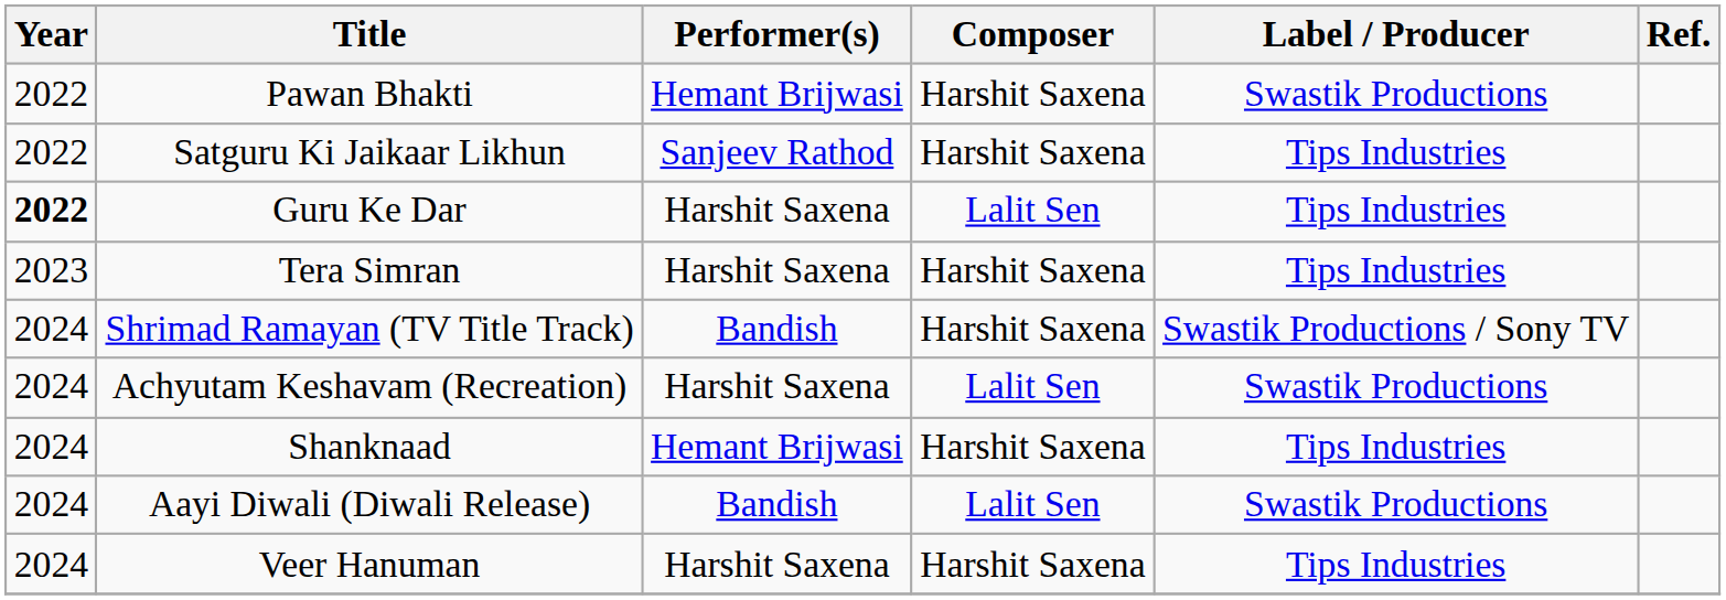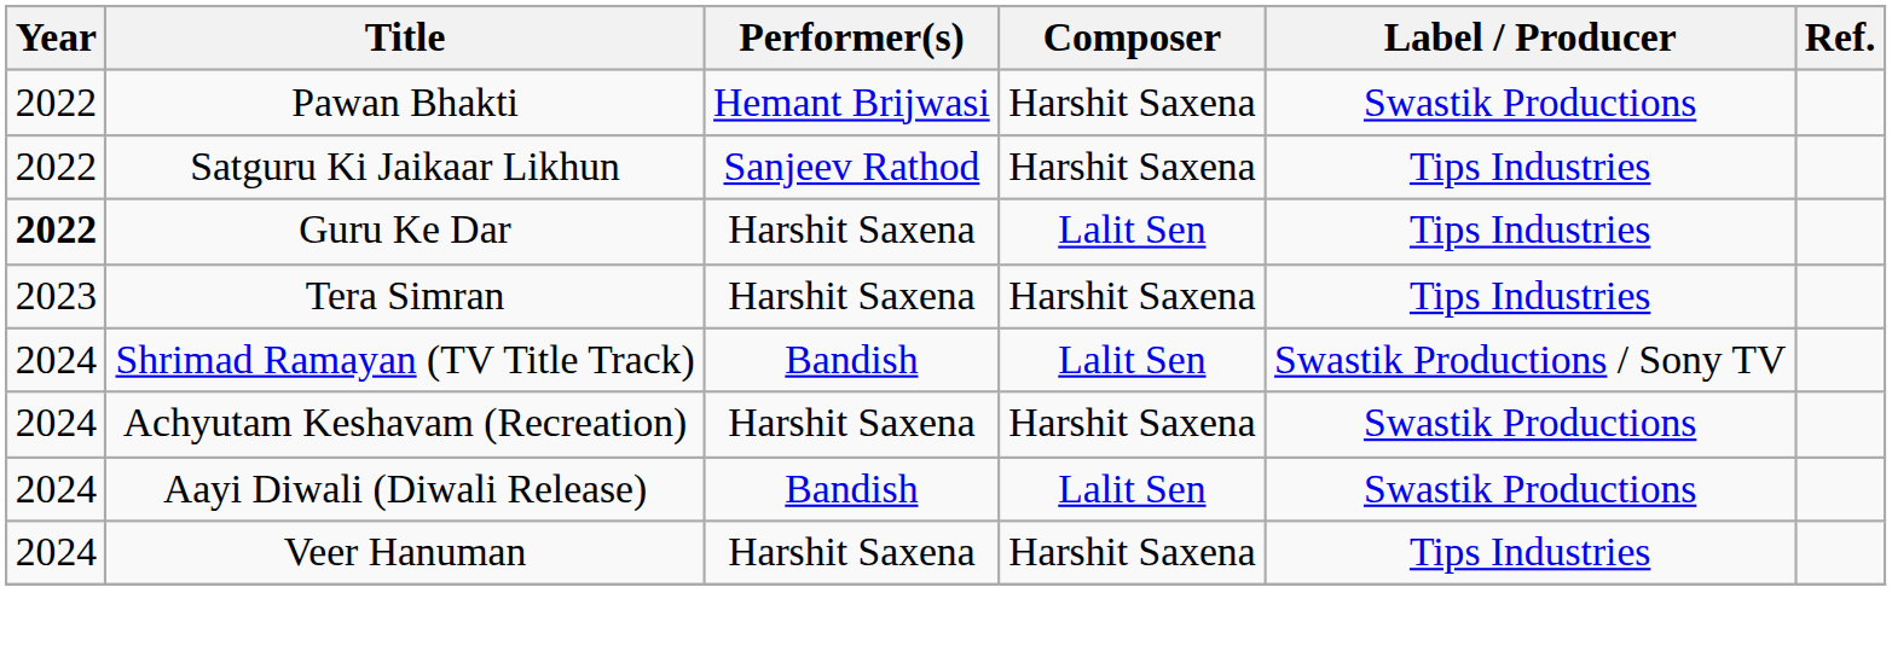Shrimad Ramayan (TV Title Track) | Composer: Harshit Saxena -> Lalit Sen
Achyutam Keshavam (Recreation) | Composer: Lalit Sen -> Harshit Saxena
- row: 2024 | Shanknaad | Hemant Brijwasi | Harshit Saxena | Tips Industries
